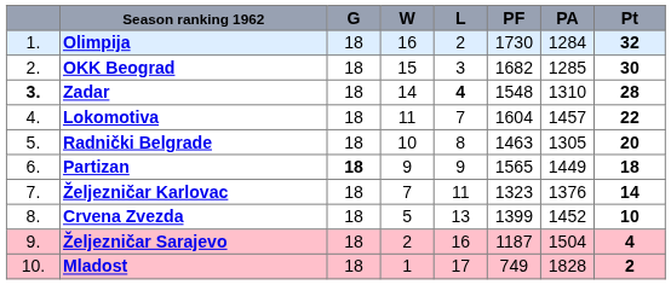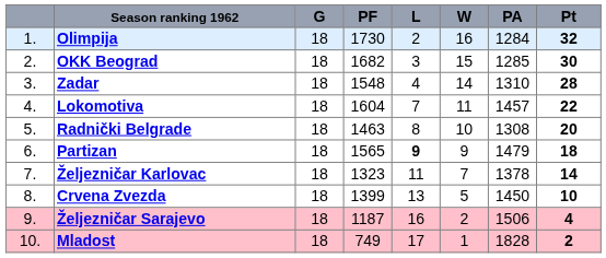columns swapped: W <-> PF
Zadar | column 1: bold -> normal
Zadar | L: bold -> normal
Radnički Belgrade | PA: 1305 -> 1308
Partizan | G: bold -> normal
Partizan | L: normal -> bold
Partizan | PA: 1449 -> 1479
Željezničar Karlovac | PA: 1376 -> 1378
Crvena Zvezda | PA: 1452 -> 1450
Željezničar Sarajevo | PA: 1504 -> 1506
